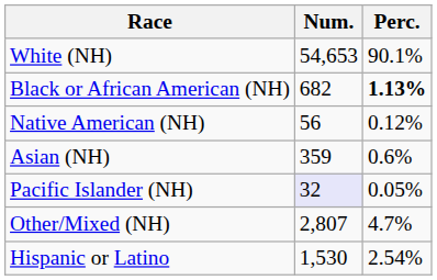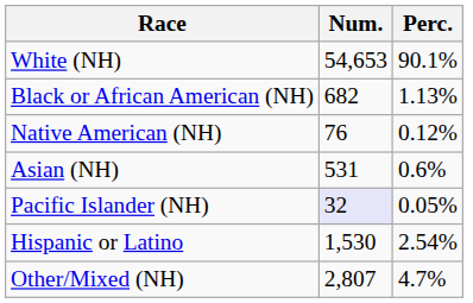Black or African American (NH) | Perc.: bold -> normal
Native American (NH) | Num.: 56 -> 76
Asian (NH) | Num.: 359 -> 531
rows swapped: Other/Mixed (NH) <-> Hispanic or Latino
